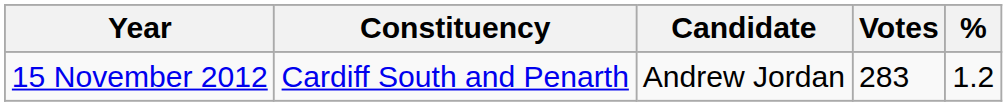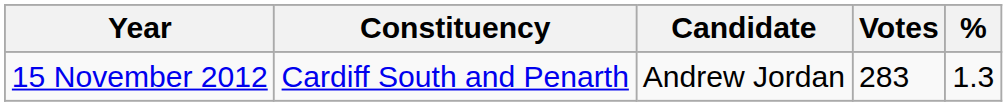15 November 2012 | %: 1.2 -> 1.3
